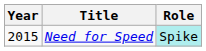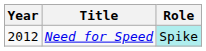Need for Speed | Year: 2015 -> 2012
